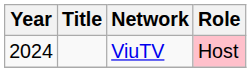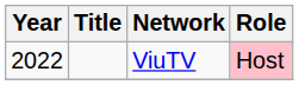ViuTV | Year: 2024 -> 2022
